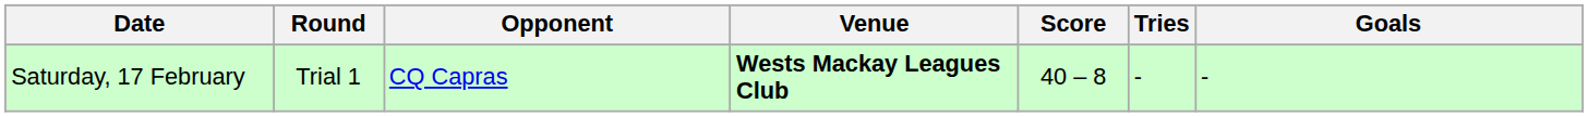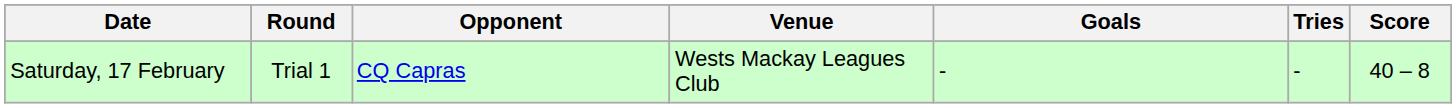columns swapped: Score <-> Goals
Saturday, 17 February | Venue: bold -> normal
